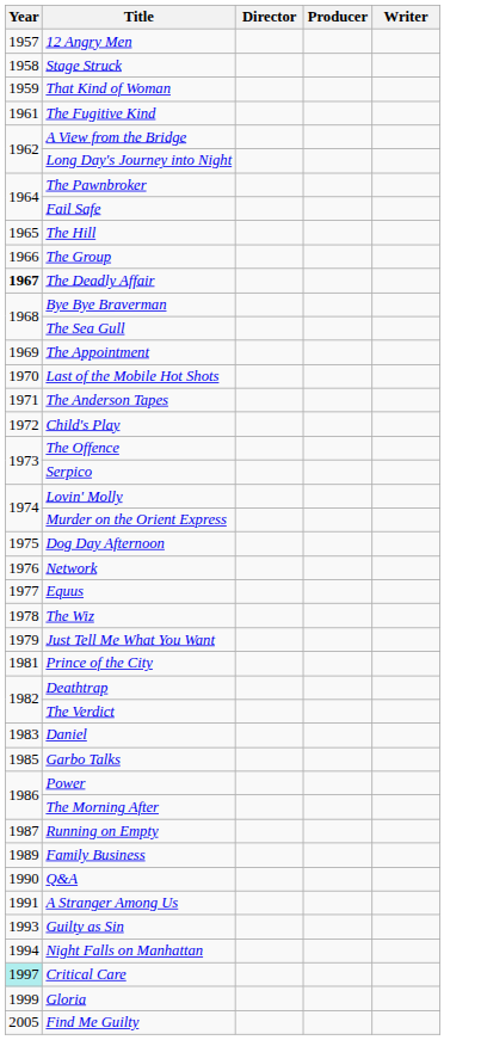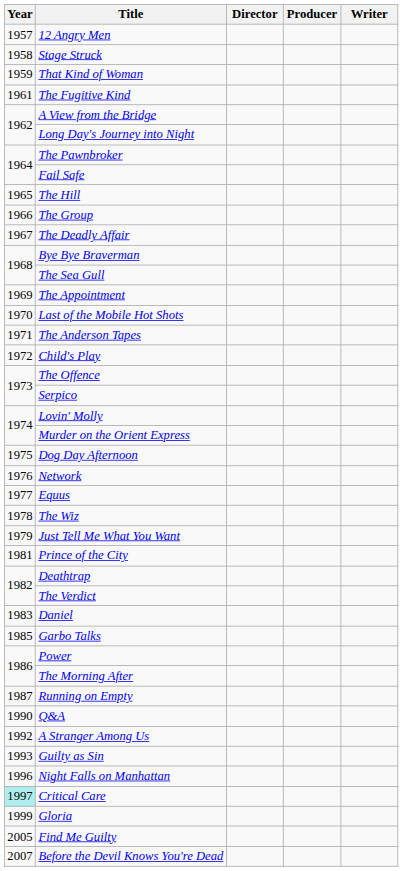The Deadly Affair | Year: bold -> normal
- row: 1989 | Family Business
A Stranger Among Us | Year: 1991 -> 1992
Night Falls on Manhattan | Year: 1994 -> 1996
+ row: 2007 | Before the Devil Knows You're Dead
